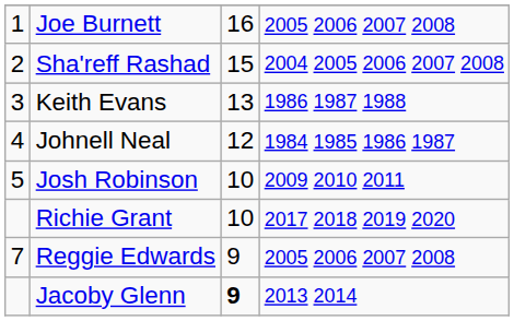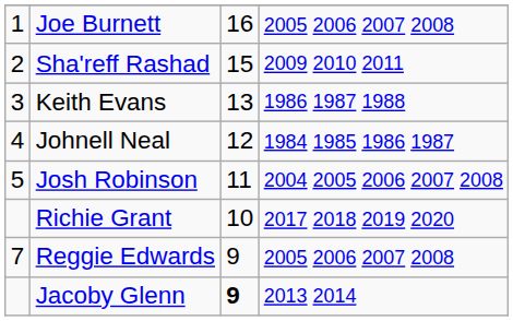Sha'reff Rashad | column 4: 2004 2005 2006 2007 2008 -> 2009 2010 2011
Josh Robinson | column 3: 10 -> 11
Josh Robinson | column 4: 2009 2010 2011 -> 2004 2005 2006 2007 2008
